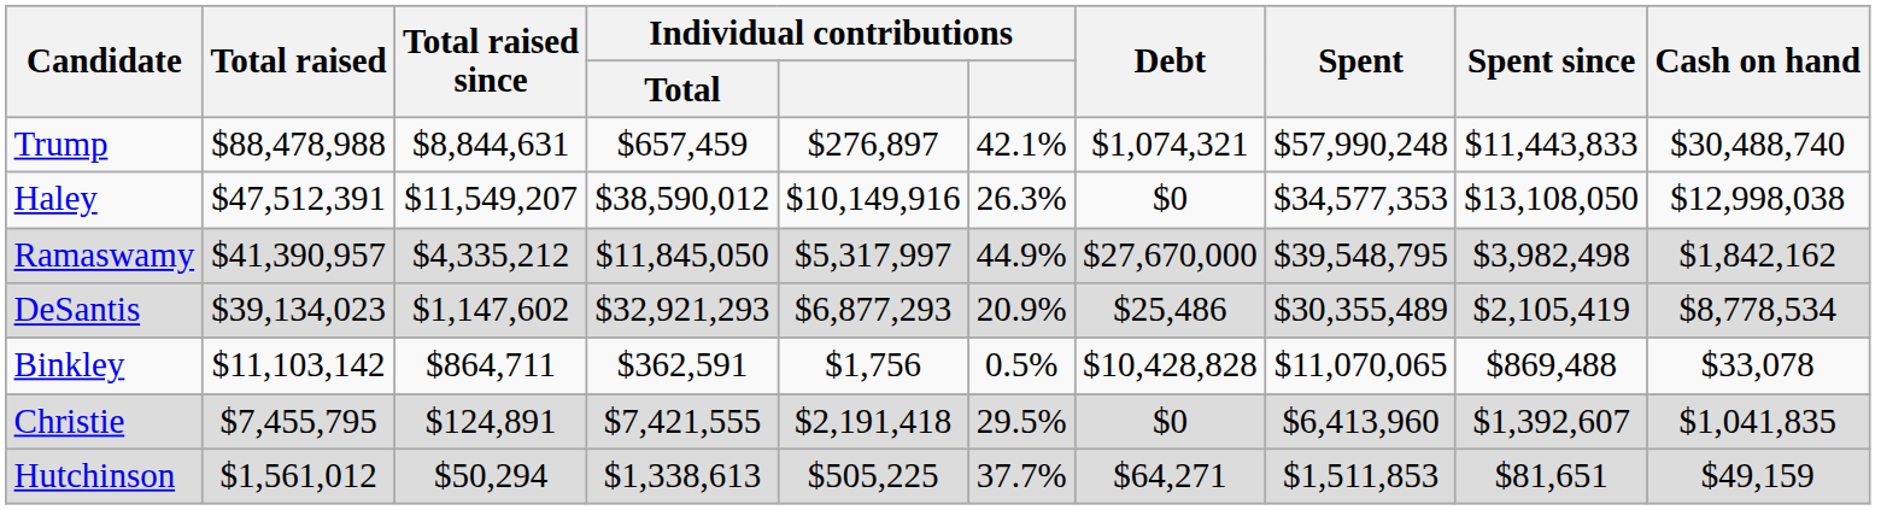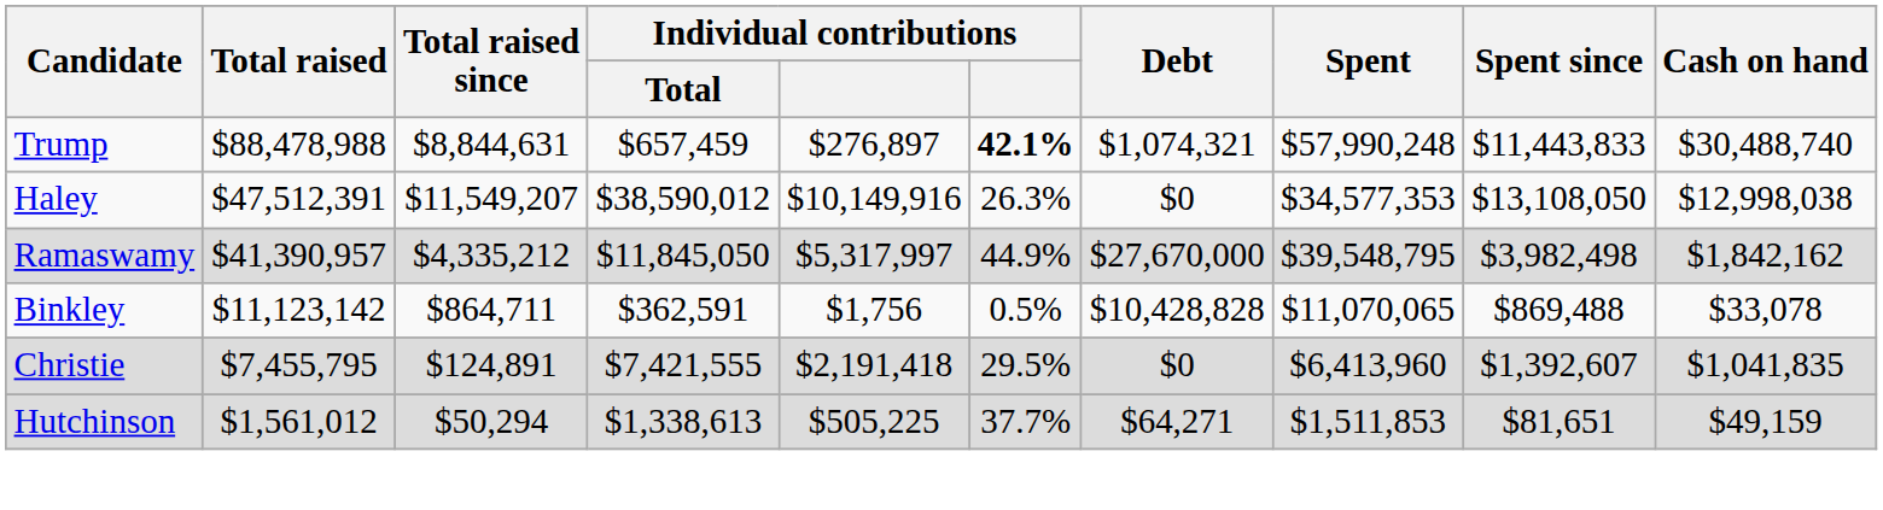Trump | column 6: normal -> bold
- row: DeSantis | $39,134,023 | $1,147,602 | $32,921,293 | $6,877,293 | 20.9% | $25,486 | $30,355,489 | $2,105,419 | $8,778,534
Binkley | Total raised: $11,103,142 -> $11,123,142
